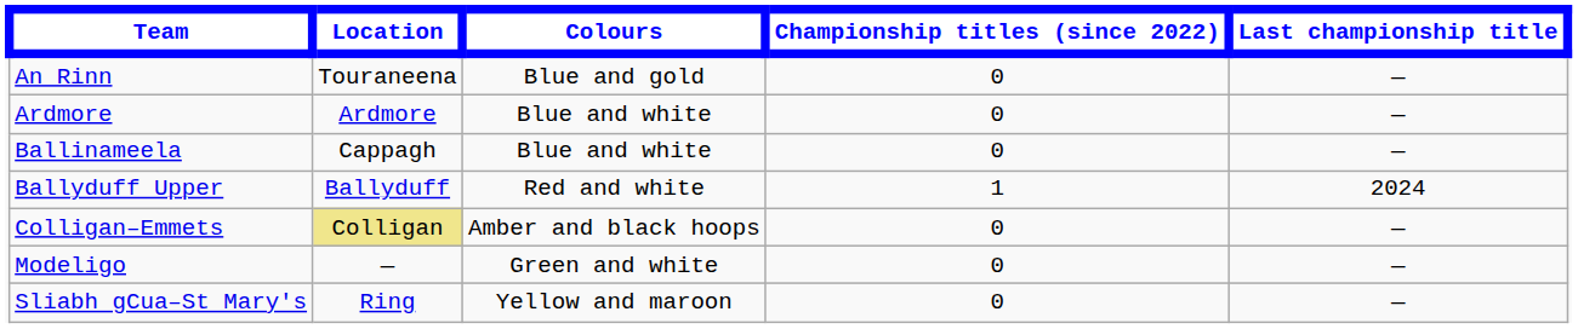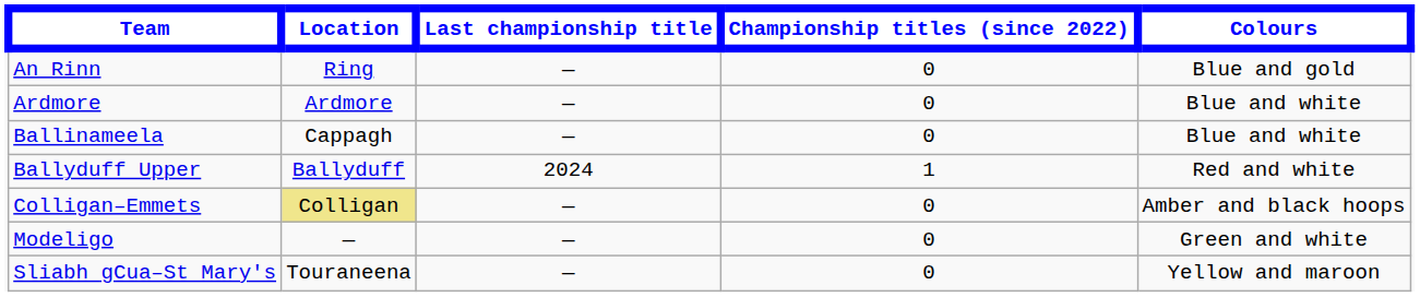columns swapped: Colours <-> Last championship title
An Rinn | Location: Touraneena -> Ring
Sliabh gCua–St Mary's | Location: Ring -> Touraneena
